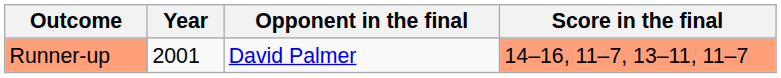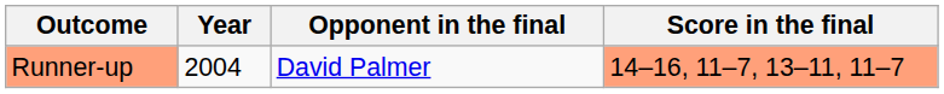Runner-up | Year: 2001 -> 2004
